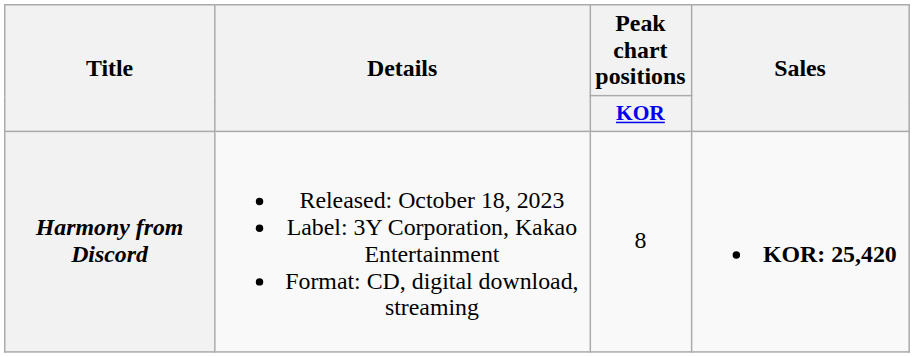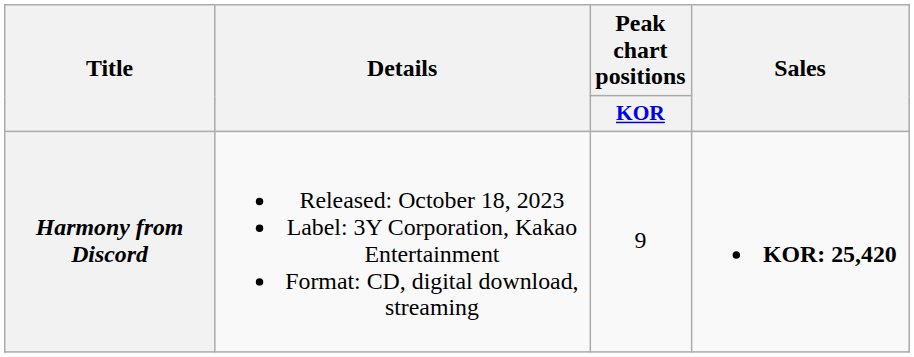Harmony from Discord | Peak chart positions / KOR: 8 -> 9
